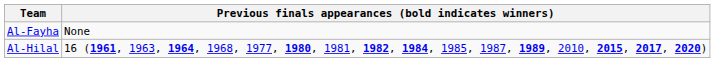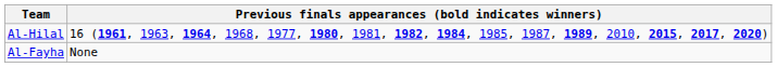rows swapped: Al-Hilal <-> Al-Fayha
